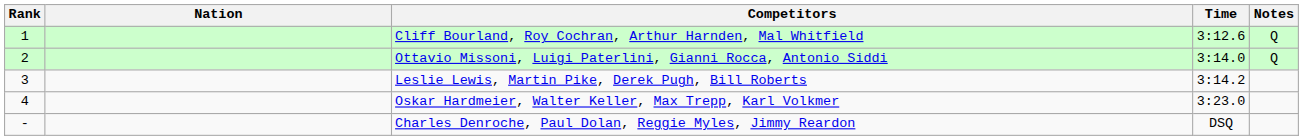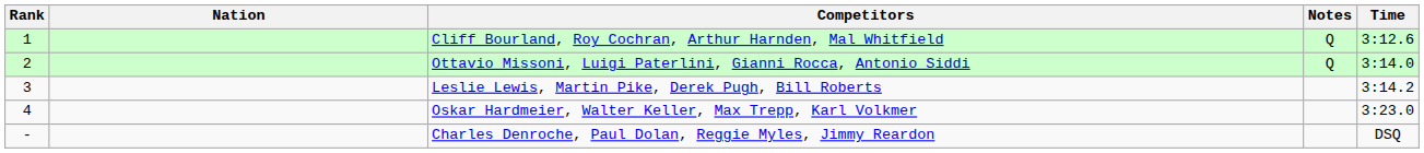columns swapped: Time <-> Notes
